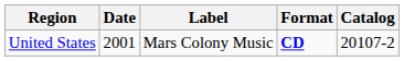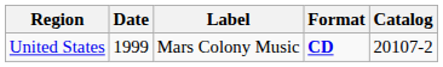United States | Date: 2001 -> 1999
